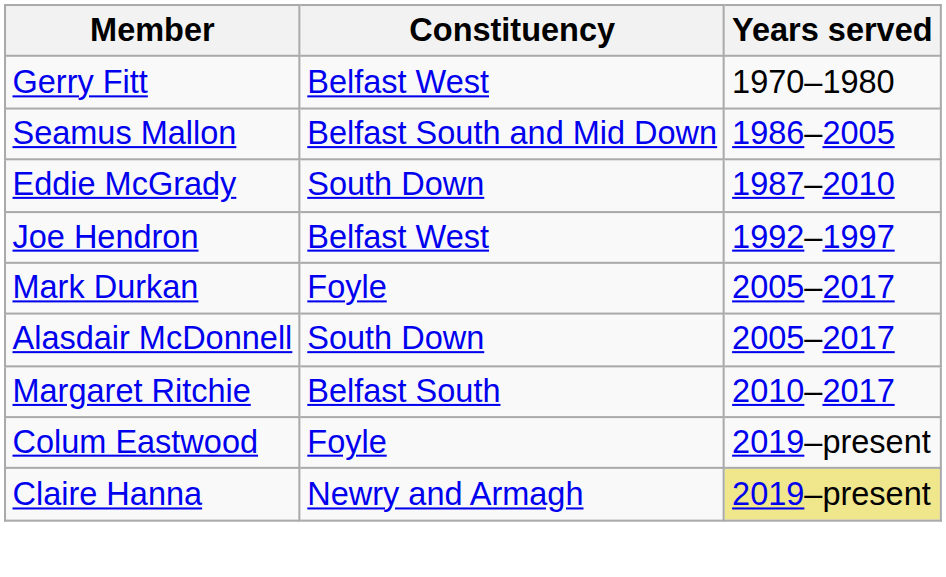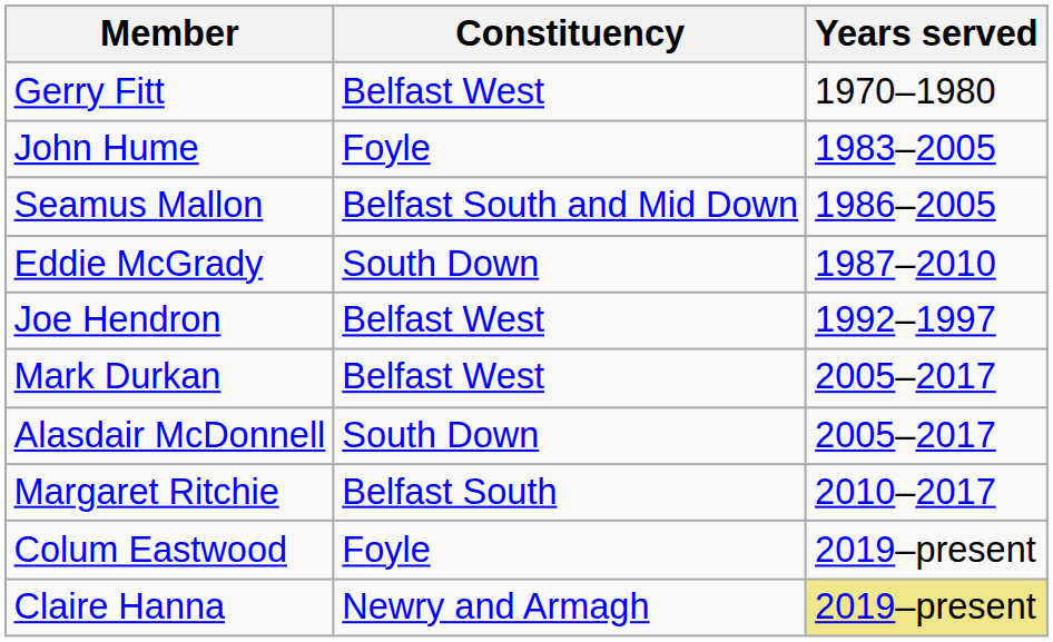+ row: John Hume | Foyle | 1983–2005
Mark Durkan | Constituency: Foyle -> Belfast West
